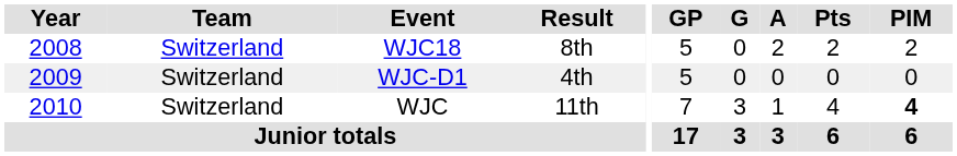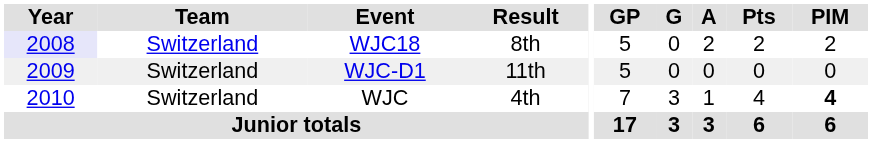WJC18 | Year: no background -> lavender background
WJC-D1 | Result: 4th -> 11th
WJC | Result: 11th -> 4th
